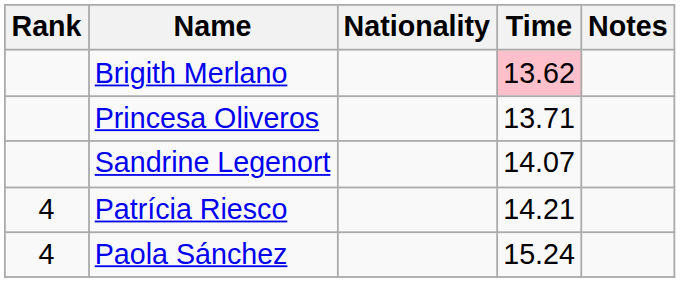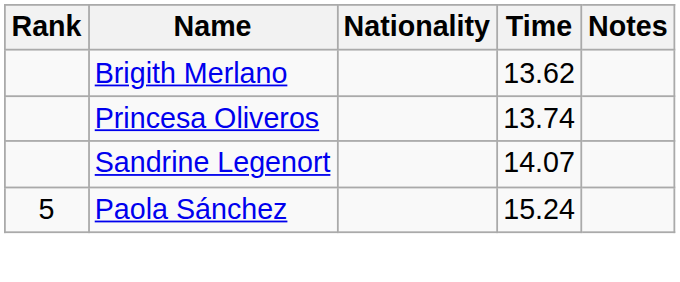Brigith Merlano | Time: pink background -> no background
Princesa Oliveros | Time: 13.71 -> 13.74
- row: 4 | Patrícia Riesco | 14.21
Paola Sánchez | Rank: 4 -> 5
